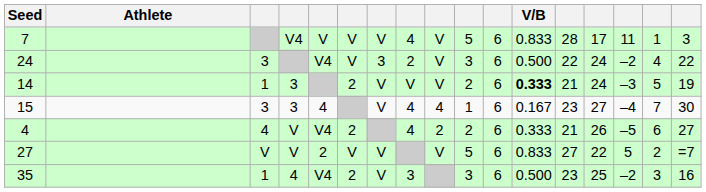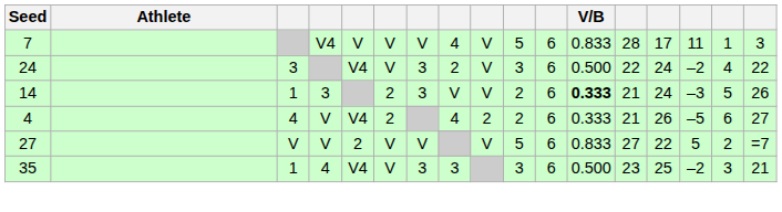14 | column 7: V -> 3
14 | column 17: 19 -> 26
- row: 15 | 3 | 3 | 4 | V | 4 | 4 | 1 | 6 | 0.167 | 23 | 27 | –4 | 7 | 30
35 | column 6: 2 -> V
35 | column 7: V -> 3
35 | column 17: 16 -> 21
